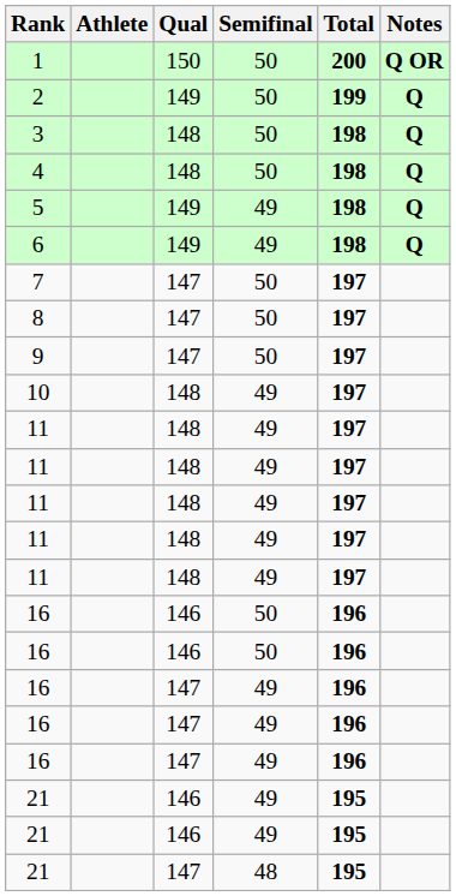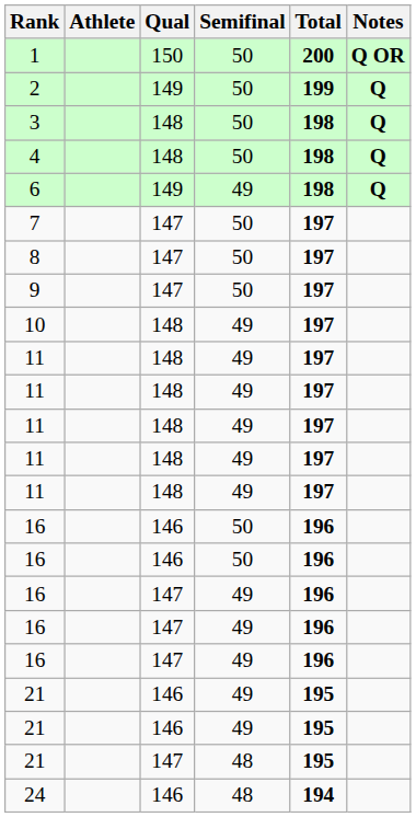- row: 5 | 149 | 49 | 198 | Q
+ row: 24 | 146 | 48 | 194
